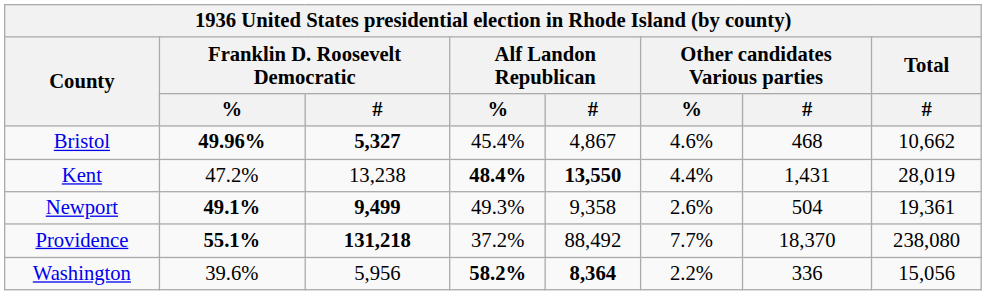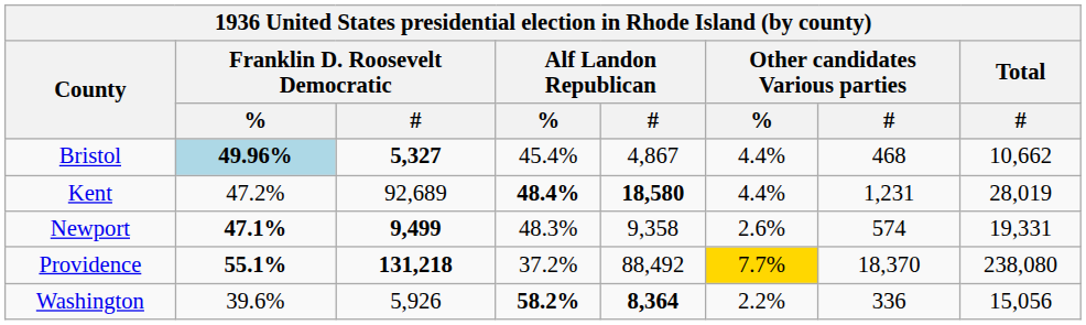Bristol | column 2: no background -> lightblue background
Bristol | column 6: 4.6% -> 4.4%
Kent | column 3: 13,238 -> 92,689
Kent | column 5: 13,550 -> 18,580
Kent | column 7: 1,431 -> 1,231
Newport | column 2: 49.1% -> 47.1%
Newport | column 4: 49.3% -> 48.3%
Newport | column 7: 504 -> 574
Newport | column 8: 19,361 -> 19,331
Providence | column 6: no background -> gold background
Washington | column 3: 5,956 -> 5,926
